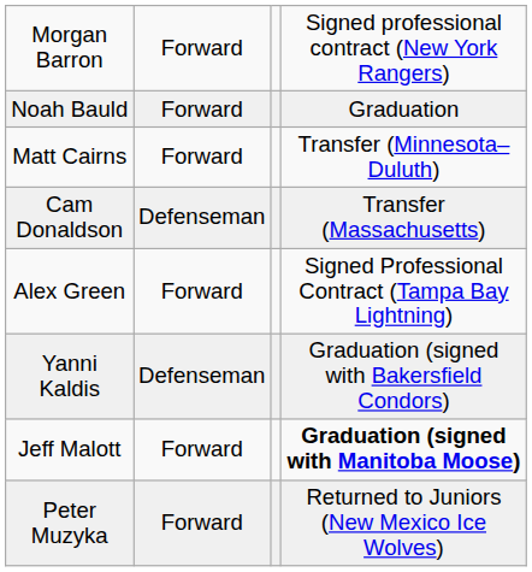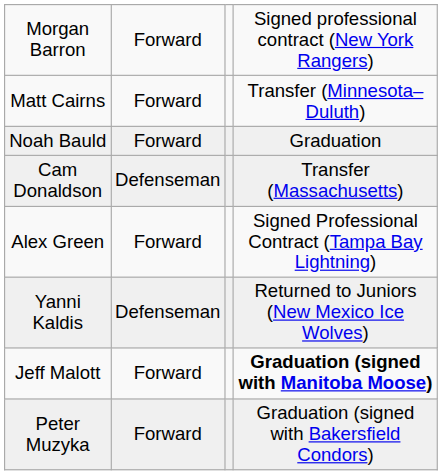rows swapped: Noah Bauld <-> Matt Cairns
Yanni Kaldis | column 4: Graduation (signed with Bakersfield Condors) -> Returned to Juniors (New Mexico Ice Wolves)
Peter Muzyka | column 4: Returned to Juniors (New Mexico Ice Wolves) -> Graduation (signed with Bakersfield Condors)
